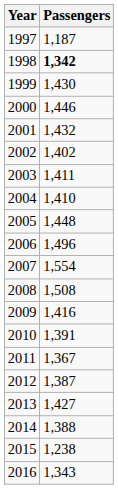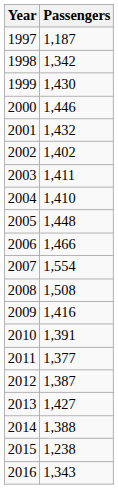1998 | Passengers: bold -> normal
2006 | Passengers: 1,496 -> 1,466
2011 | Passengers: 1,367 -> 1,377
